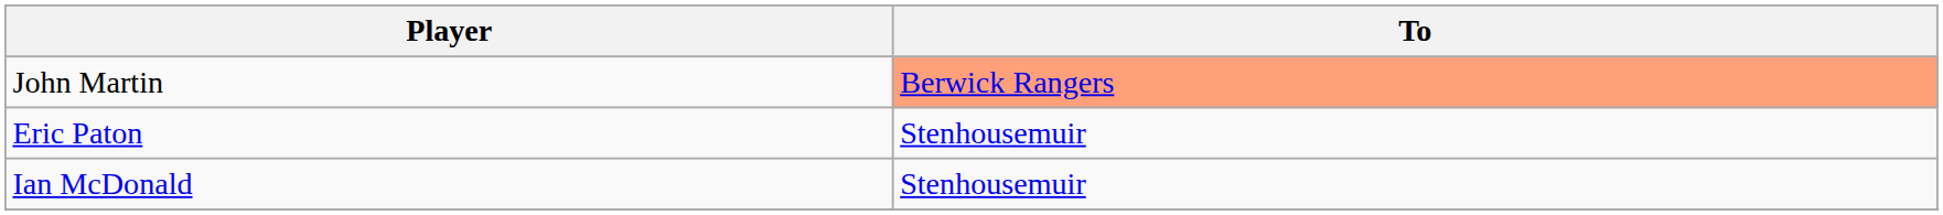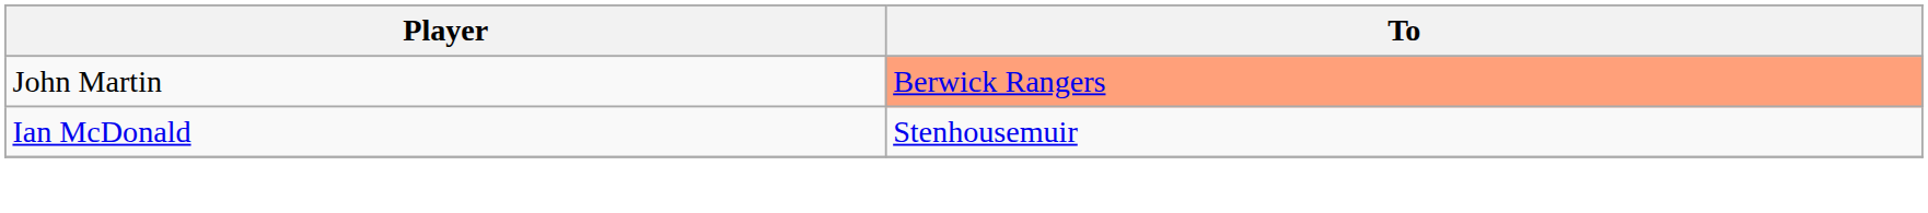- row: Eric Paton | Stenhousemuir
